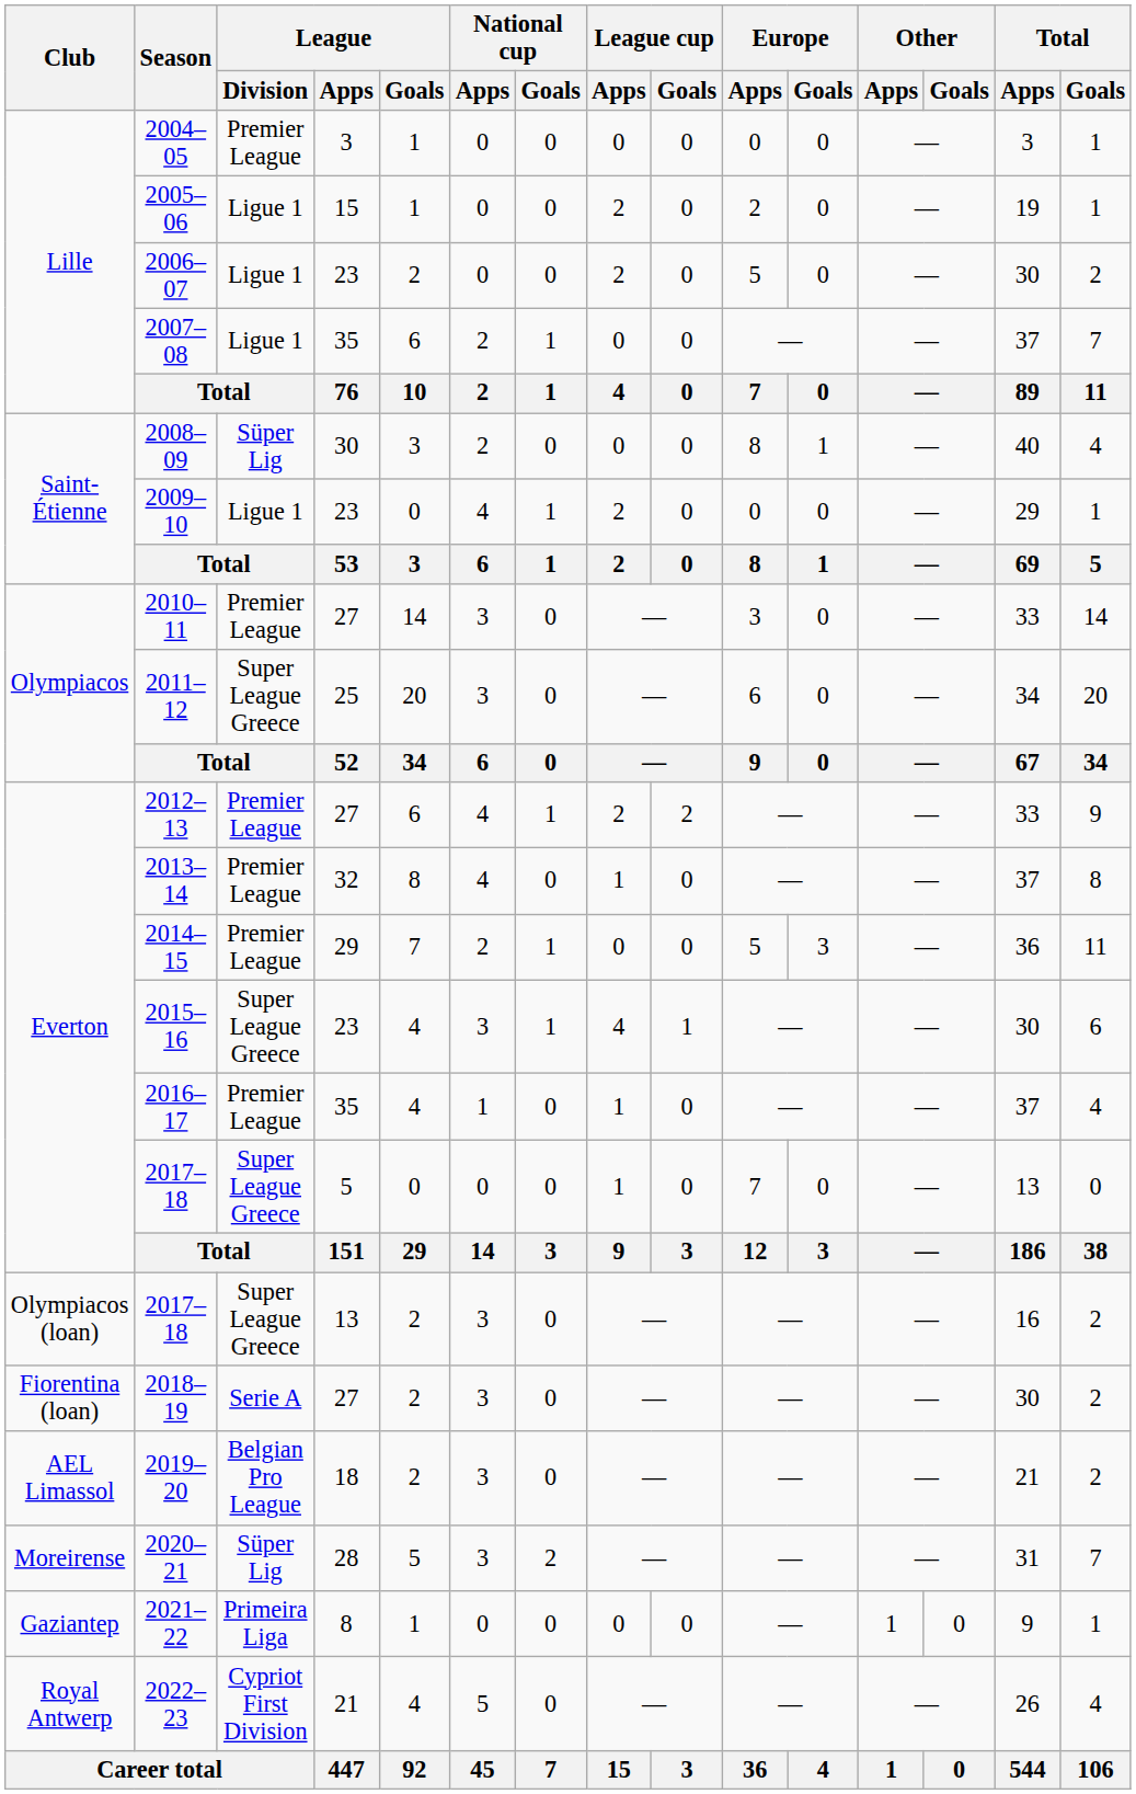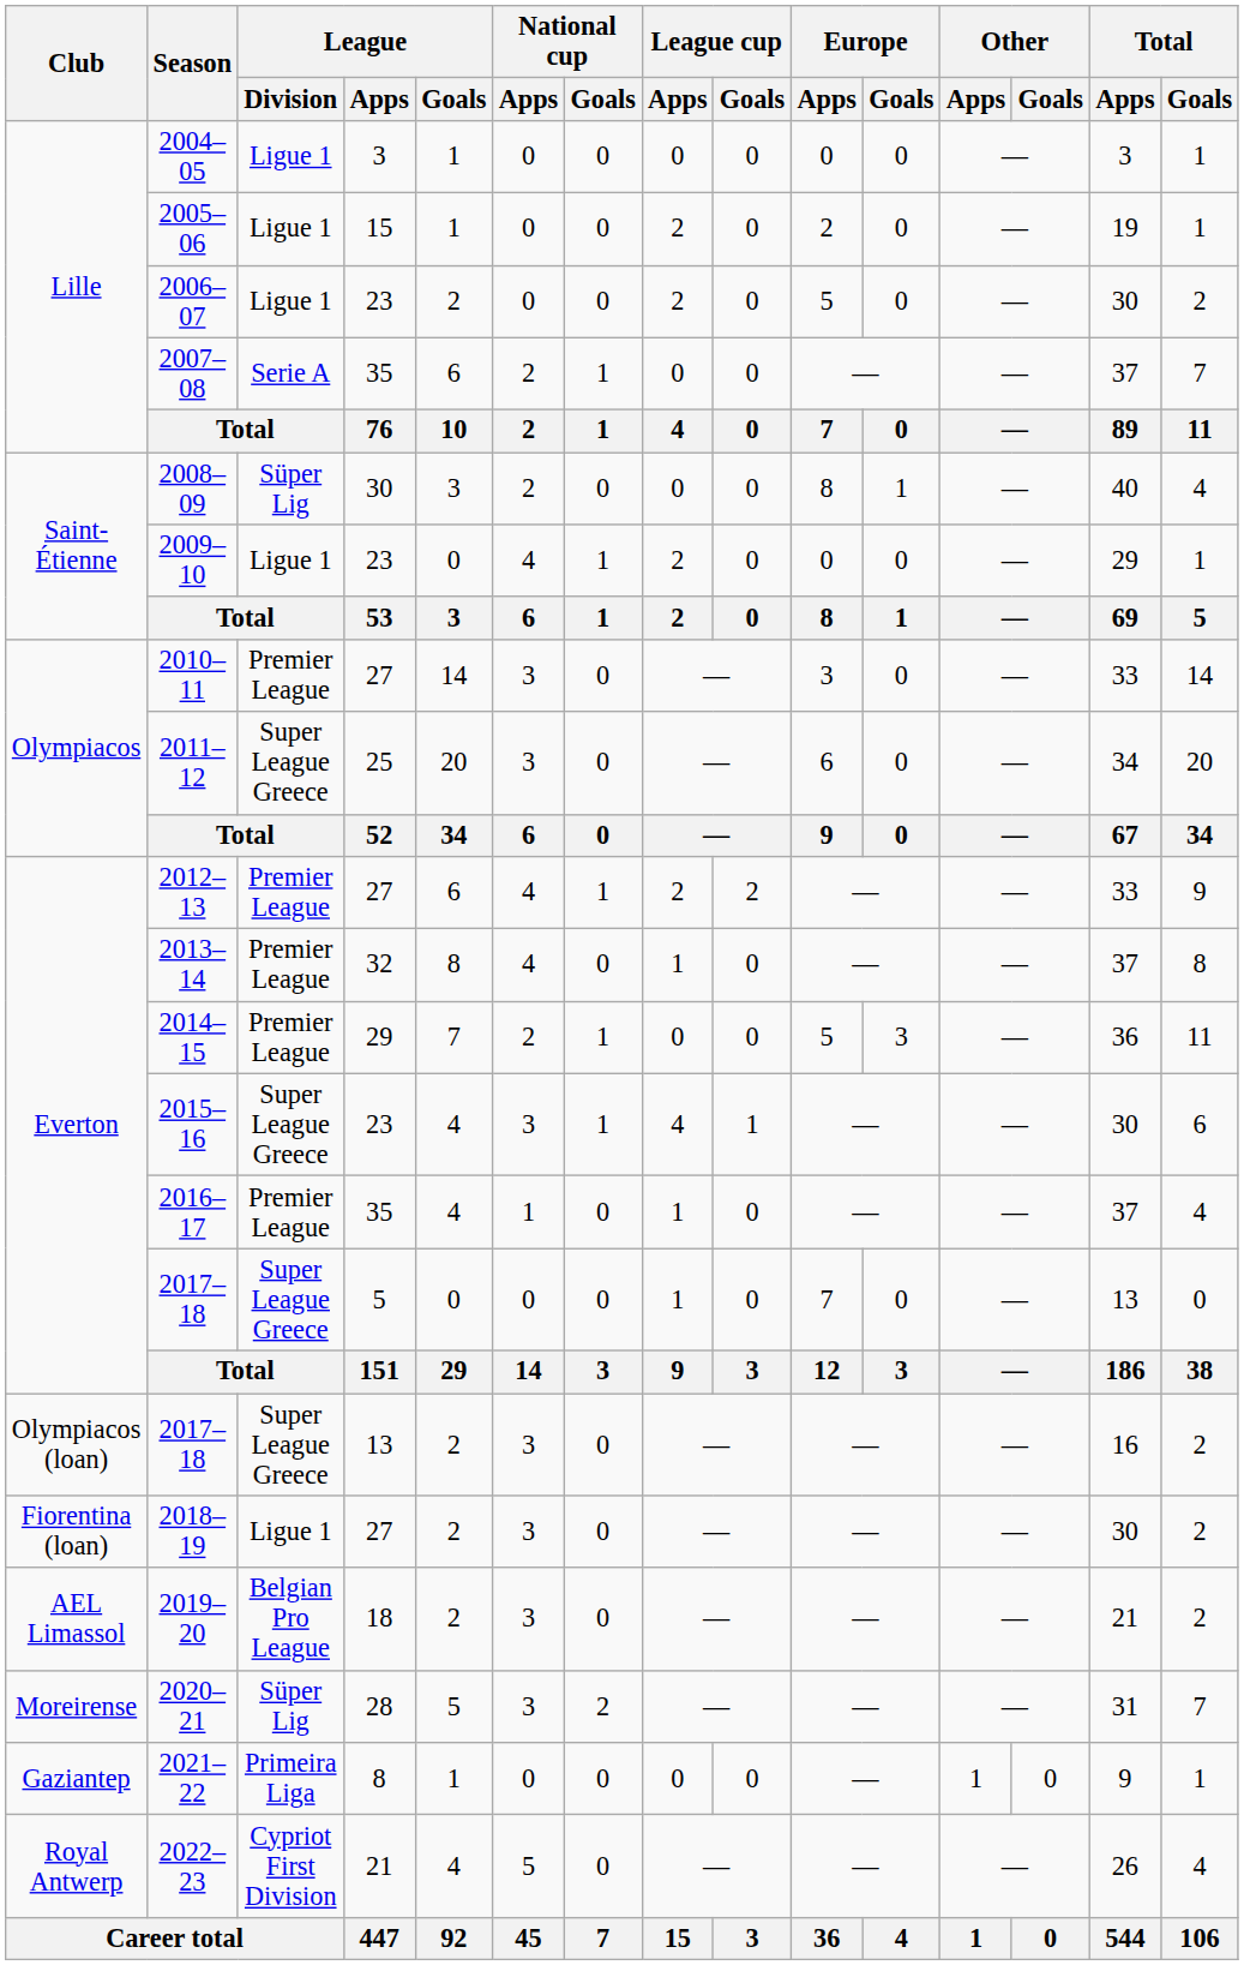2004–05 | League / Division: Premier League -> Ligue 1
2007–08 | League / Division: Ligue 1 -> Serie A
2018–19 | League / Division: Serie A -> Ligue 1
